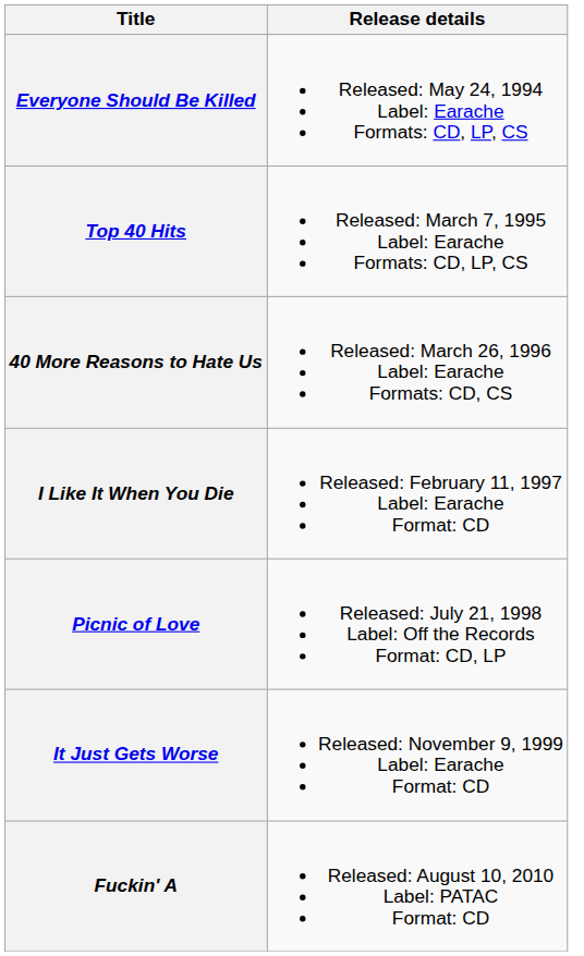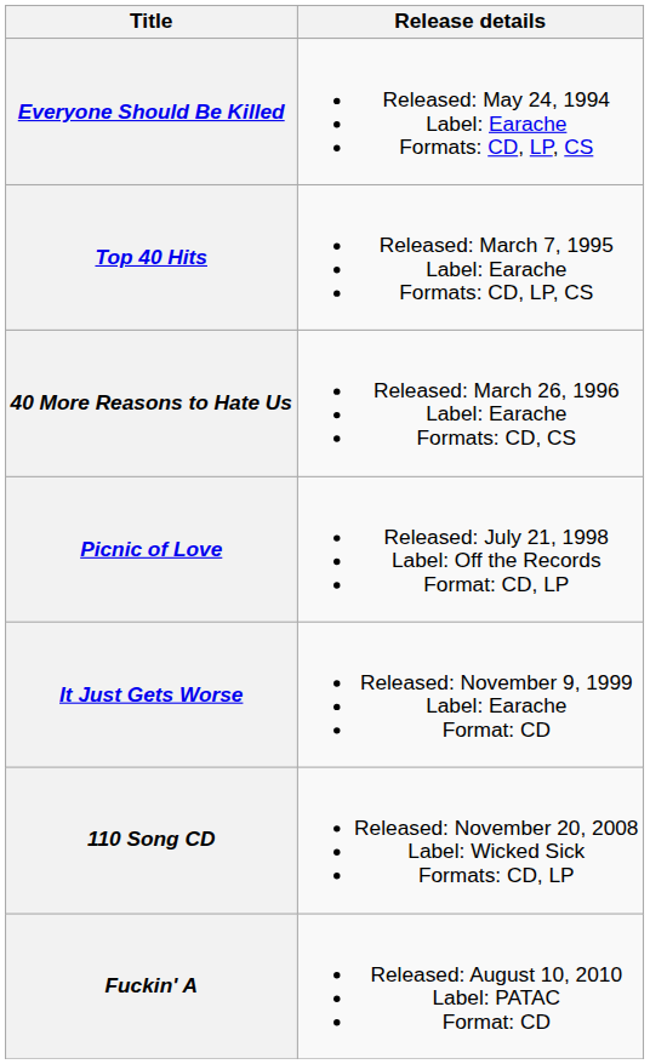- row: I Like It When You Die | Released: February 11, 1997 Label: Earache Format: CD
+ row: 110 Song CD | Released: November 20, 2008 Label: Wicked Sick Formats: CD, LP
